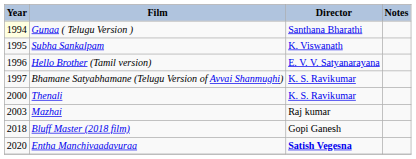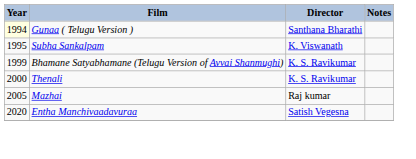- row: 1996 | Hello Brother (Tamil version) | E. V. V. Satyanarayana
Bhamane Satyabhamane (Telugu Version of Avvai Shanmughi) | Year: 1997 -> 1999
Mazhai | Year: 2003 -> 2005
- row: 2018 | Bluff Master (2018 film) | Gopi Ganesh
Entha Manchivaadavuraa | Director: bold -> normal
